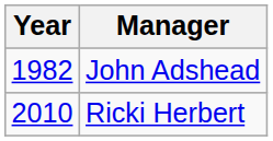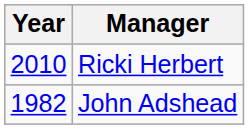rows swapped: John Adshead <-> Ricki Herbert
